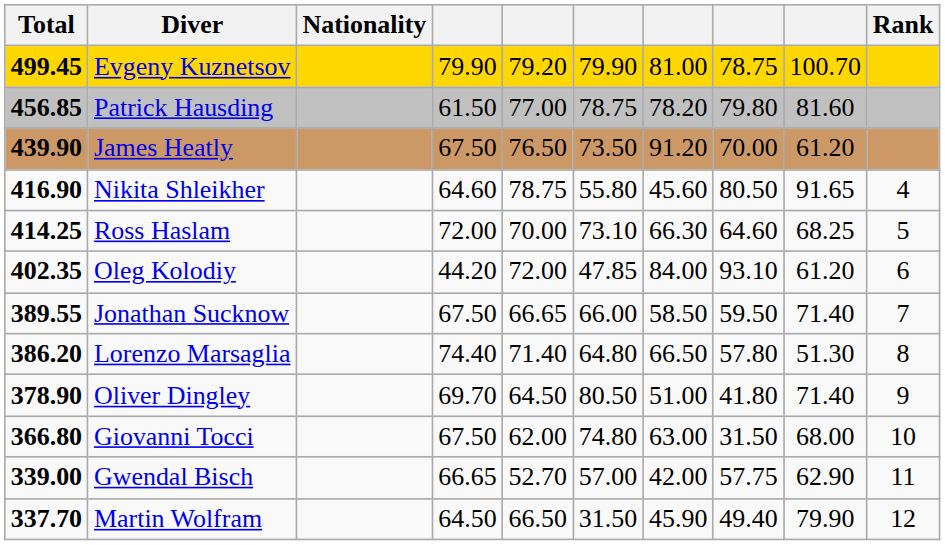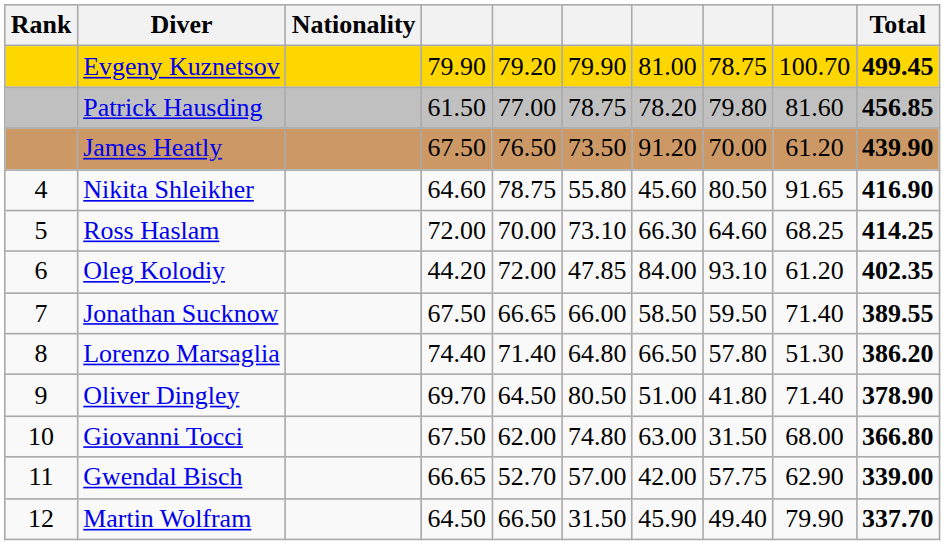columns swapped: Rank <-> Total
